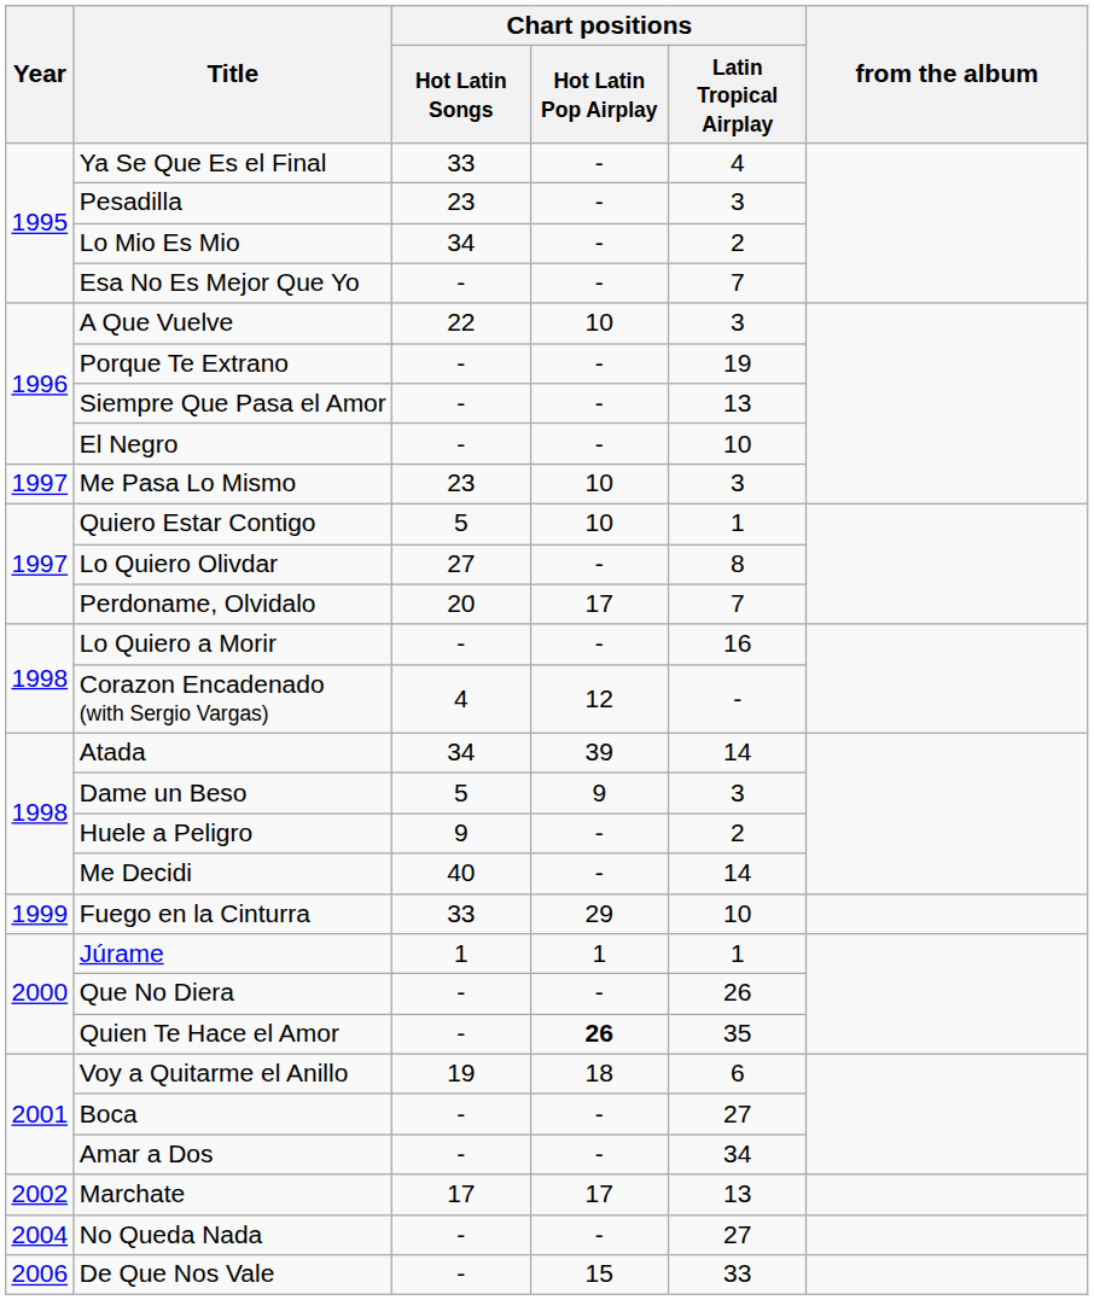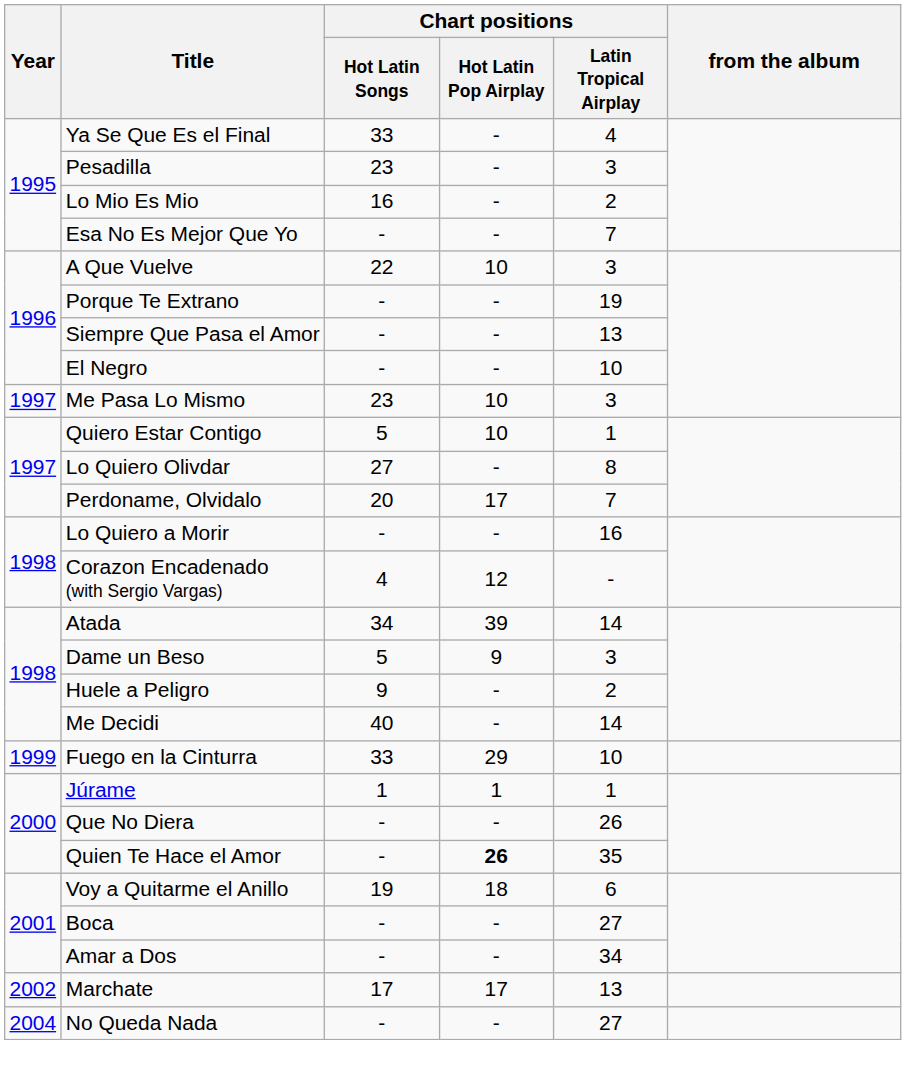Lo Mio Es Mio | Chart positions / Hot Latin Songs: 34 -> 16
- row: 2006 | De Que Nos Vale | - | 15 | 33
